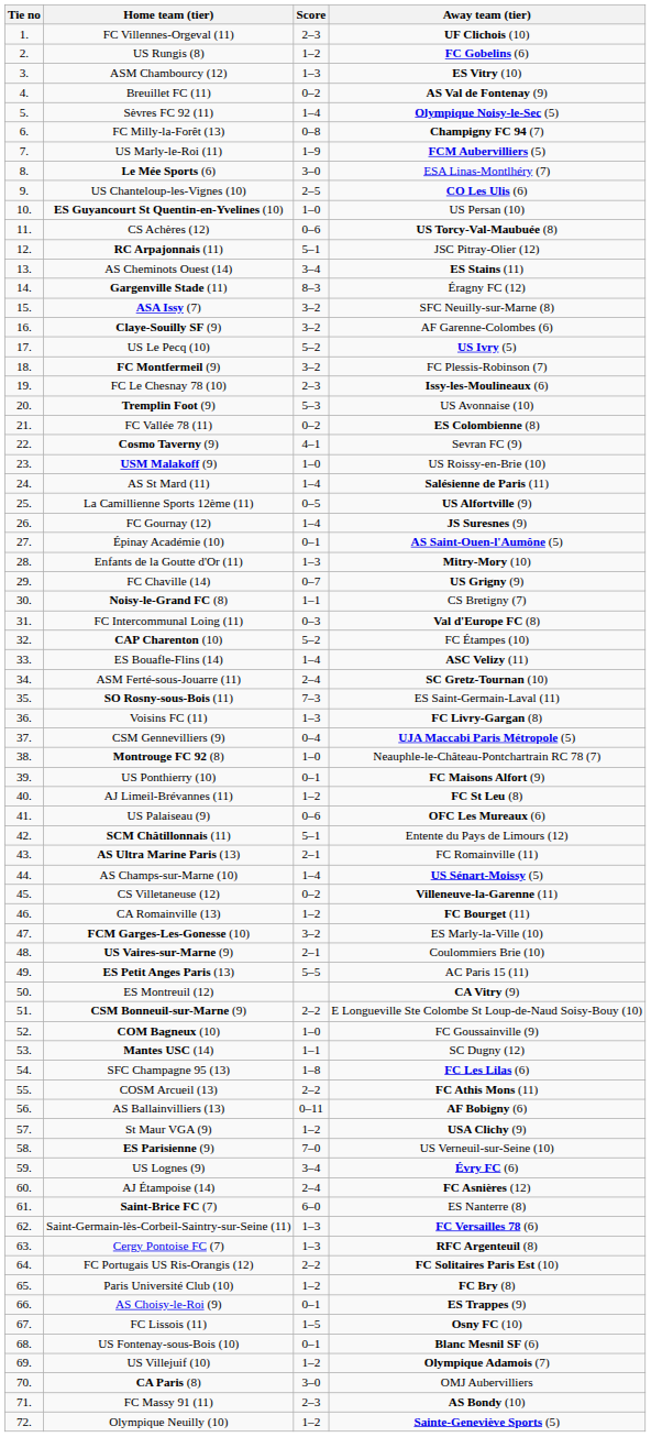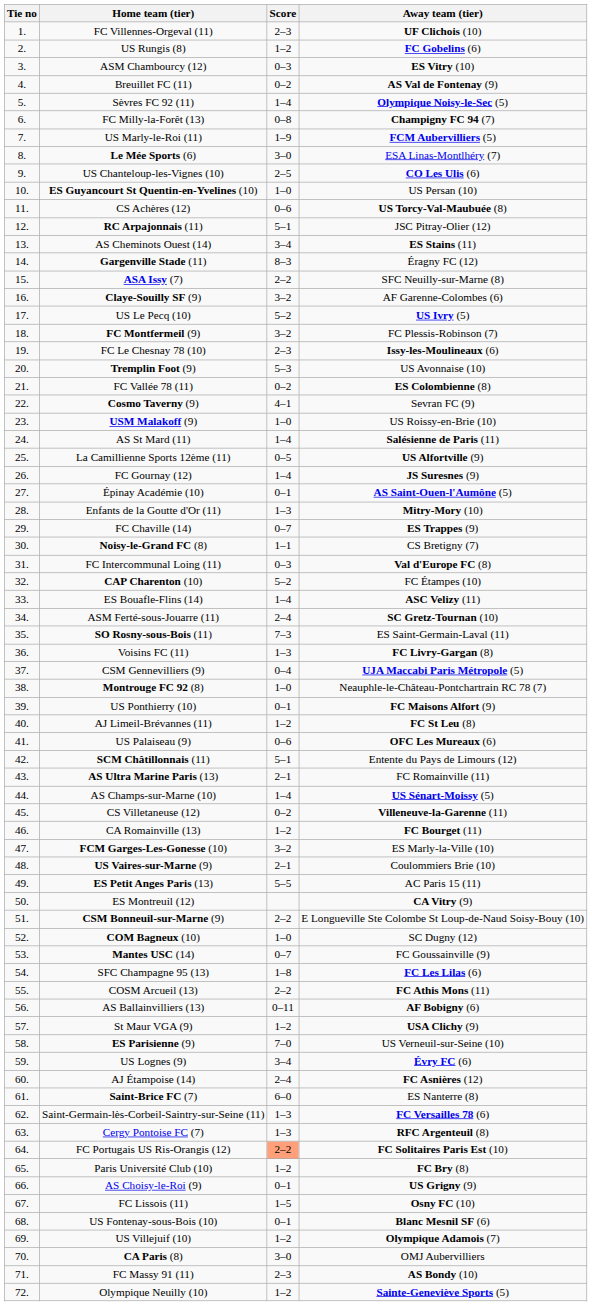ASM Chambourcy (12) | Score: 1–3 -> 0–3
ASA Issy (7) | Score: 3–2 -> 2–2
FC Chaville (14) | Away team (tier): US Grigny (9) -> ES Trappes (9)
COM Bagneux (10) | Away team (tier): FC Goussainville (9) -> SC Dugny (12)
Mantes USC (14) | Score: 1–1 -> 0–7
Mantes USC (14) | Away team (tier): SC Dugny (12) -> FC Goussainville (9)
FC Portugais US Ris-Orangis (12) | Score: no background -> lightsalmon background
AS Choisy-le-Roi (9) | Away team (tier): ES Trappes (9) -> US Grigny (9)
